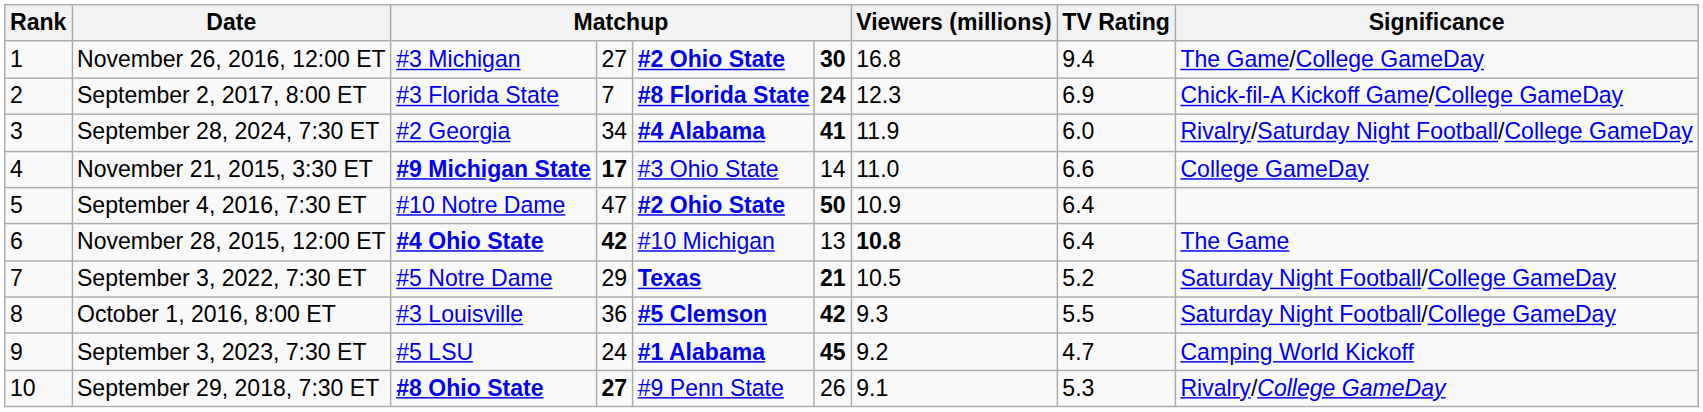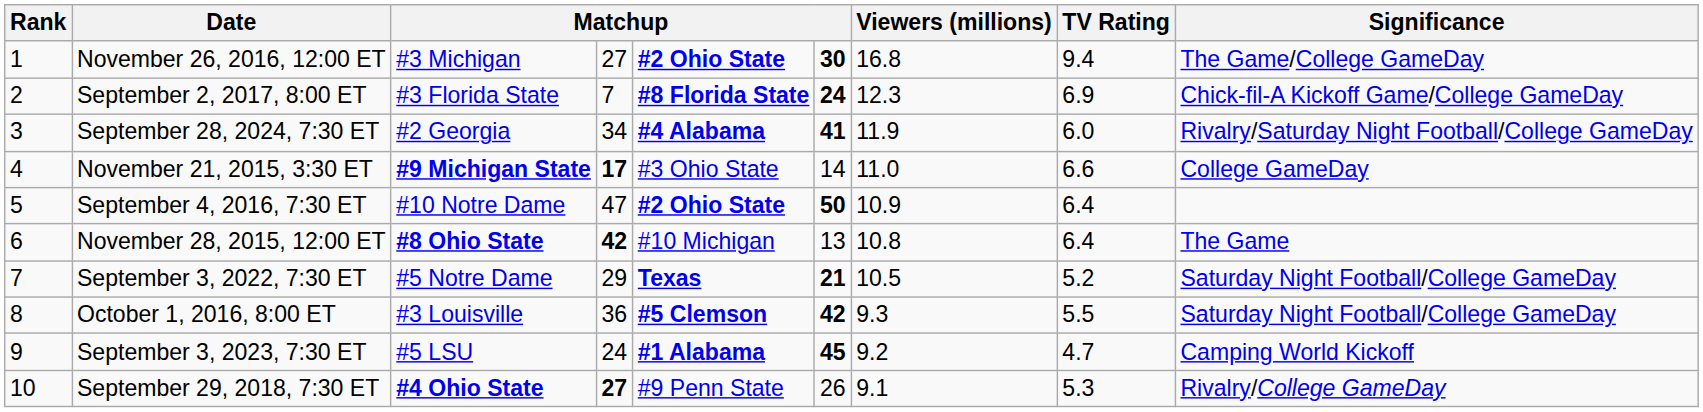November 28, 2015, 12:00 ET | column 3: #4 Ohio State -> #8 Ohio State
November 28, 2015, 12:00 ET | Viewers (millions): bold -> normal
September 29, 2018, 7:30 ET | column 3: #8 Ohio State -> #4 Ohio State
